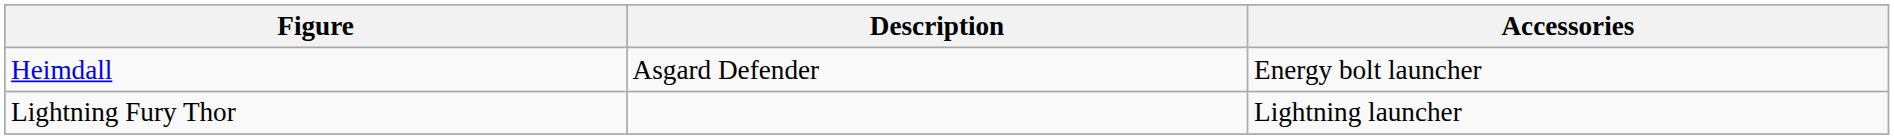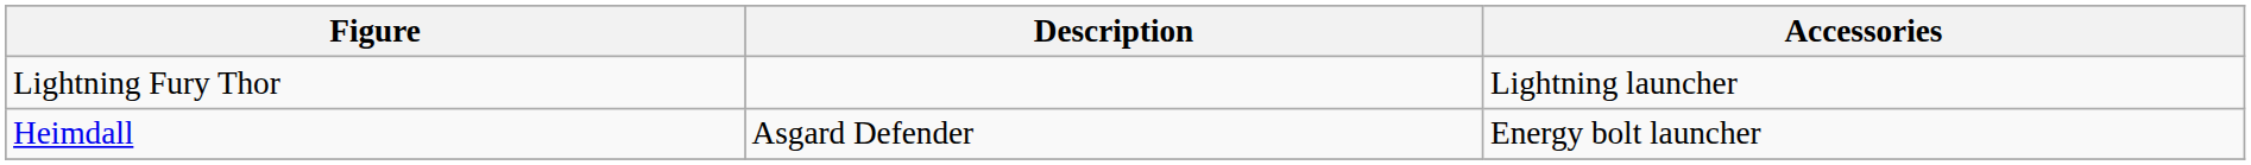rows swapped: Heimdall <-> Lightning Fury Thor
